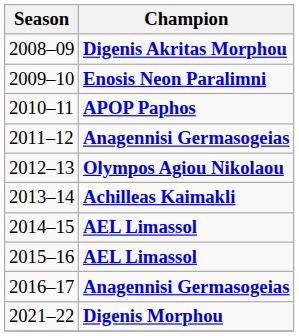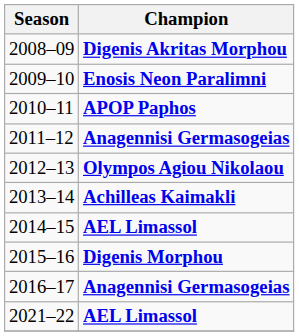2015–16 | Champion: AEL Limassol -> Digenis Morphou
2021–22 | Champion: Digenis Morphou -> AEL Limassol
